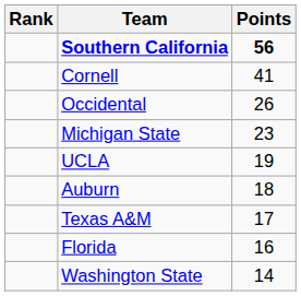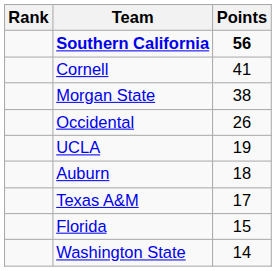+ row: Morgan State | 38
- row: Michigan State | 23
Florida | Points: 16 -> 15
